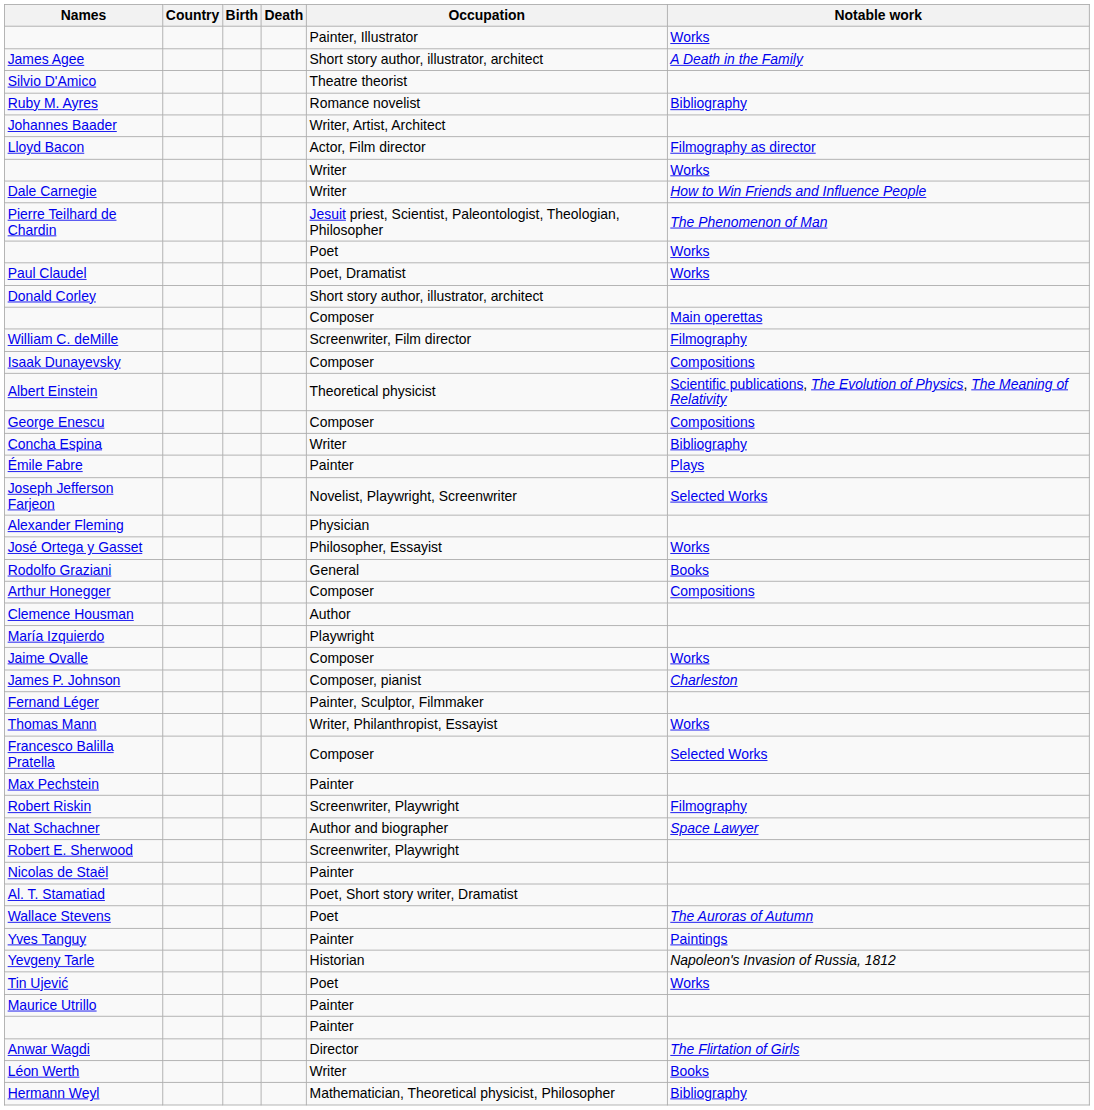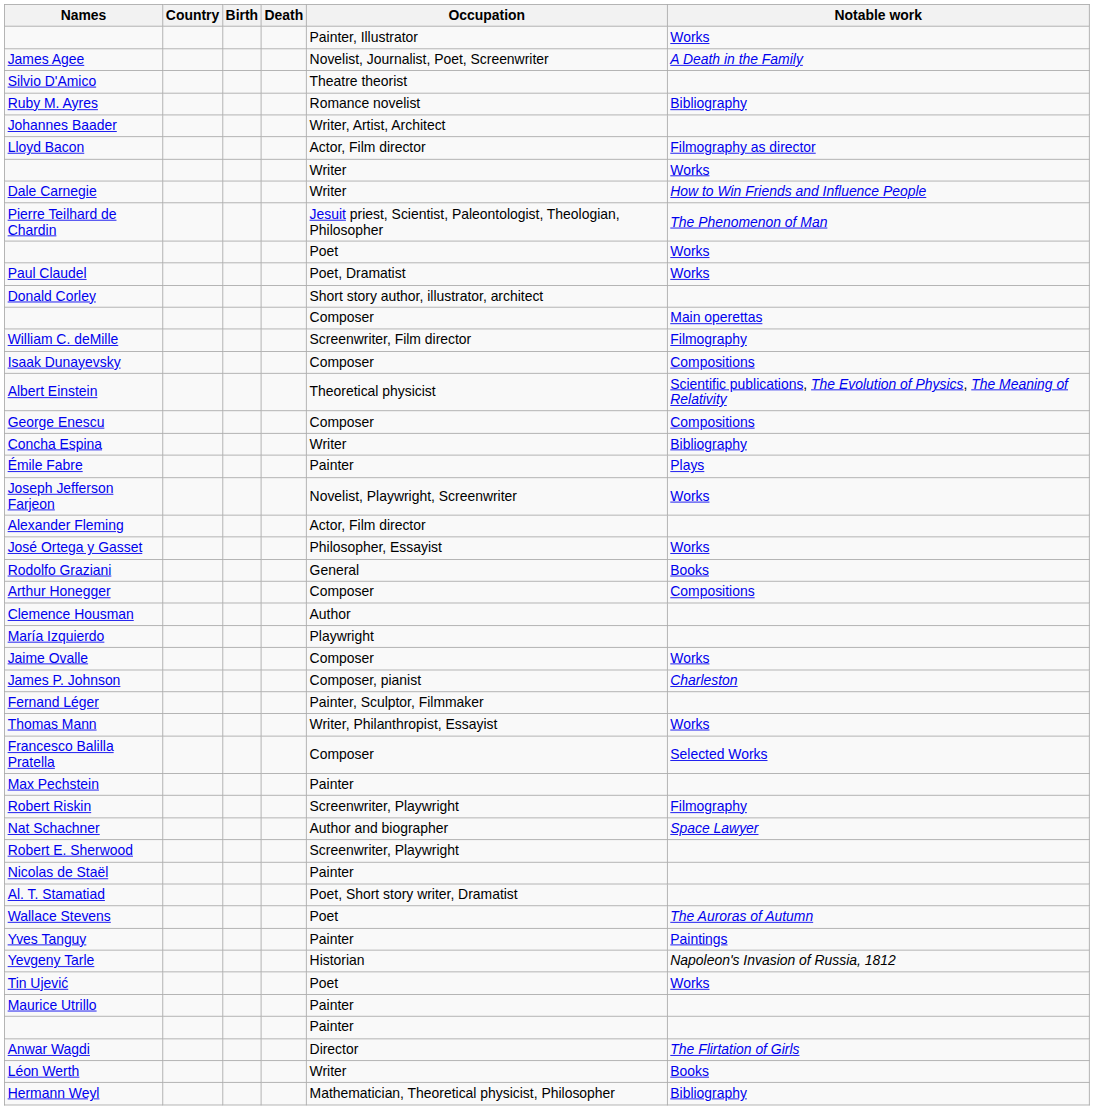James Agee | Occupation: Short story author, illustrator, architect -> Novelist, Journalist, Poet, Screenwriter
Joseph Jefferson Farjeon | Notable work: Selected Works -> Works
Alexander Fleming | Occupation: Physician -> Actor, Film director
